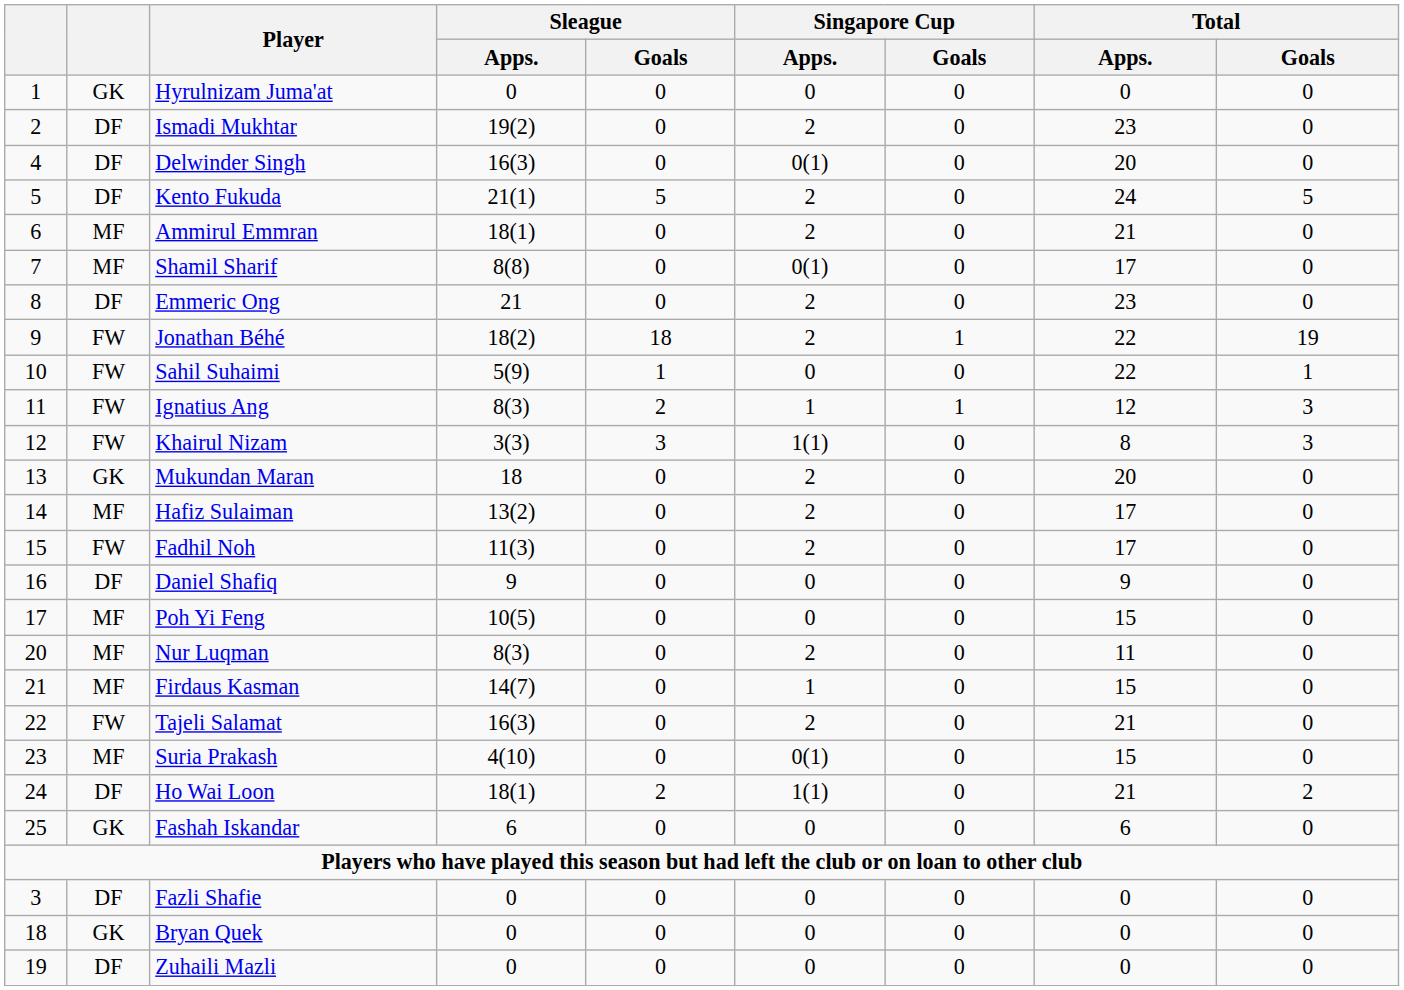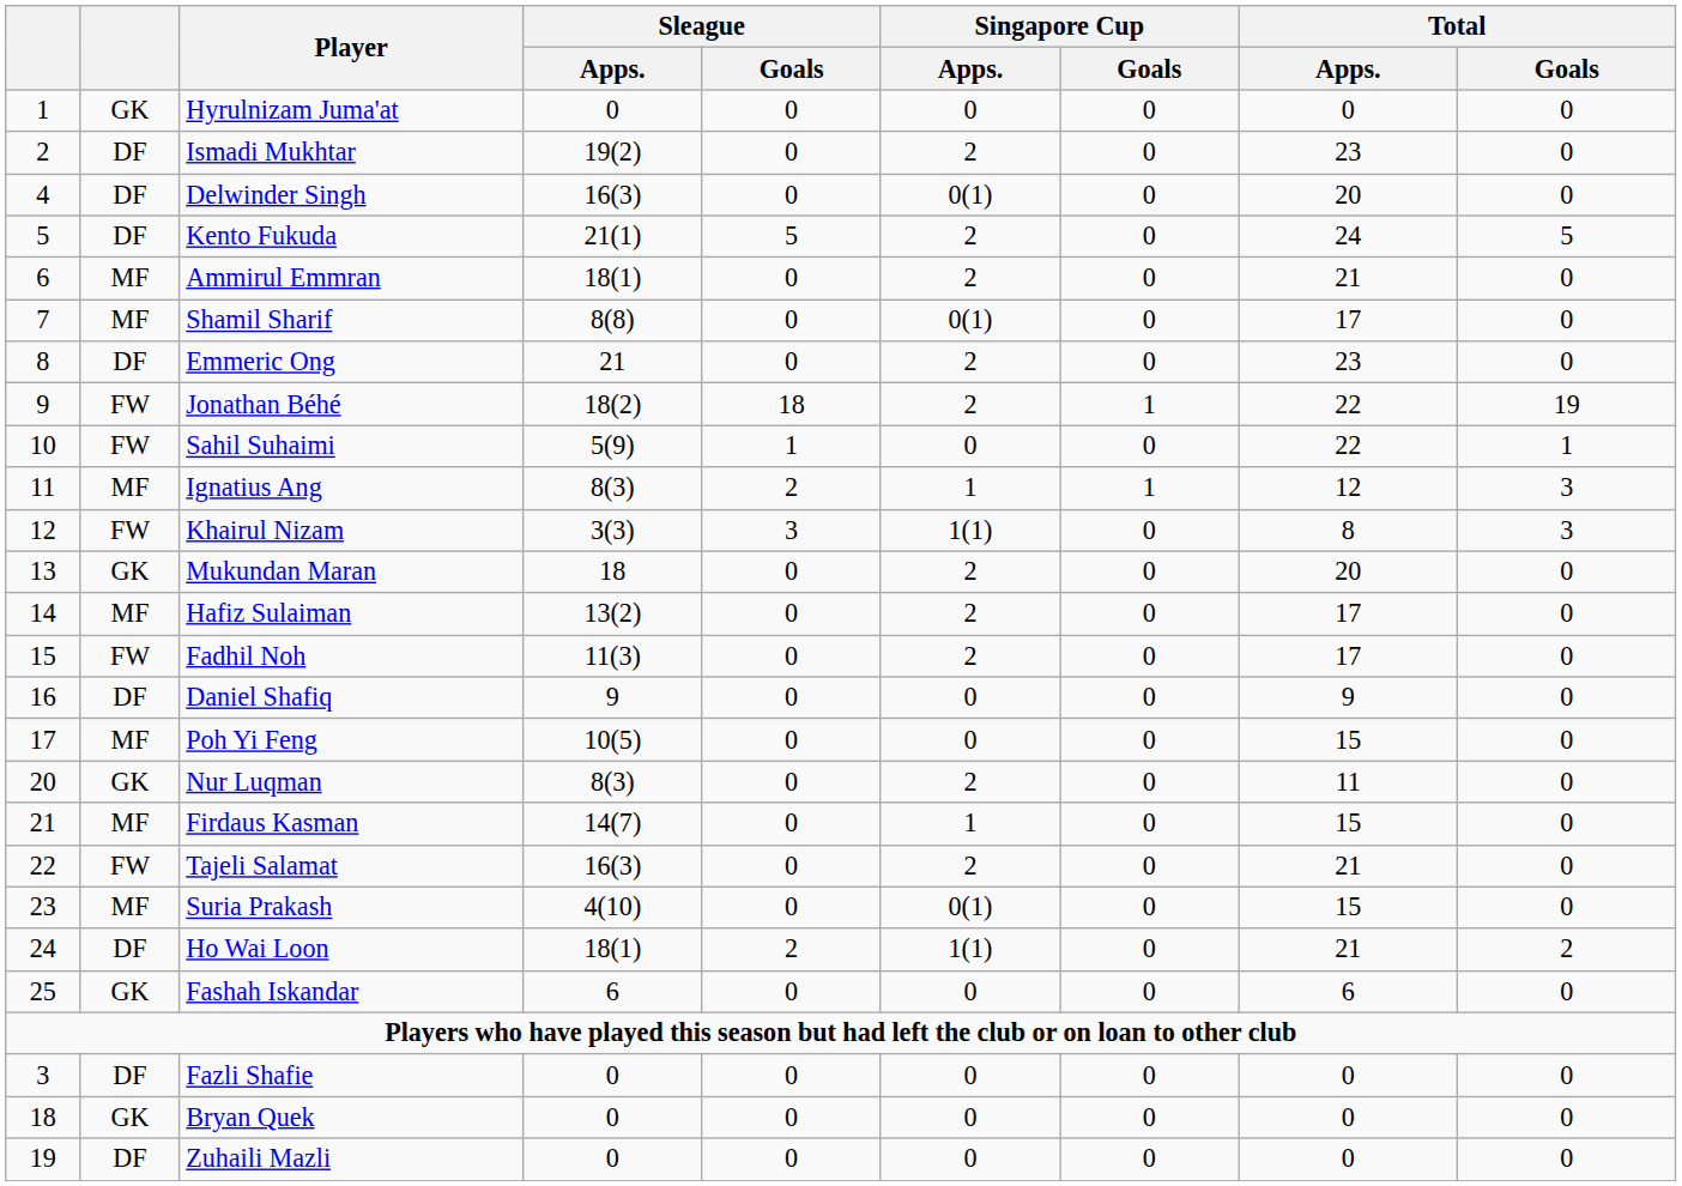Ignatius Ang | column 2: FW -> MF
Nur Luqman | column 2: MF -> GK
